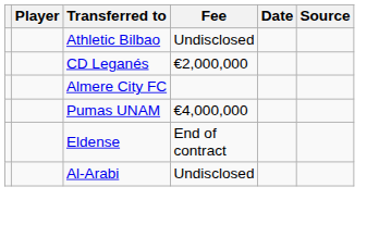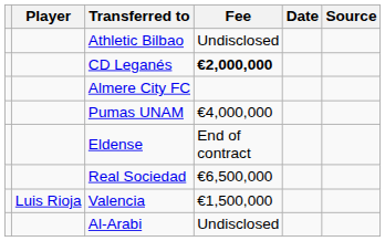CD Leganés | Fee: normal -> bold
+ row: Real Sociedad | €6,500,000
+ row: Luis Rioja | Valencia | €1,500,000
